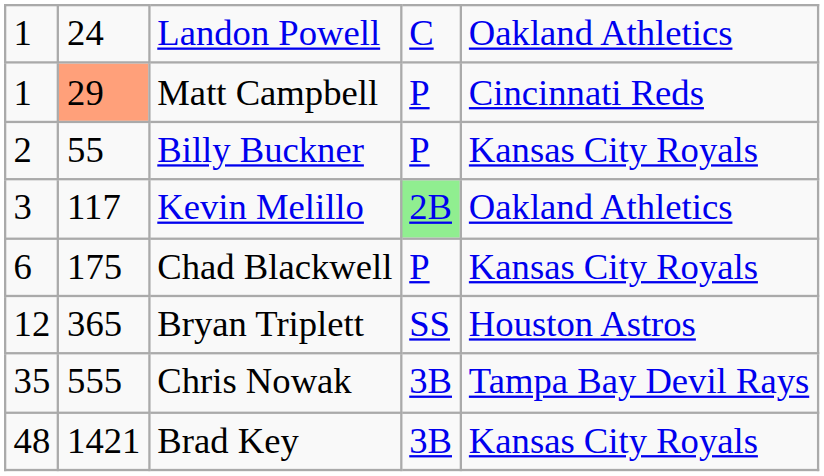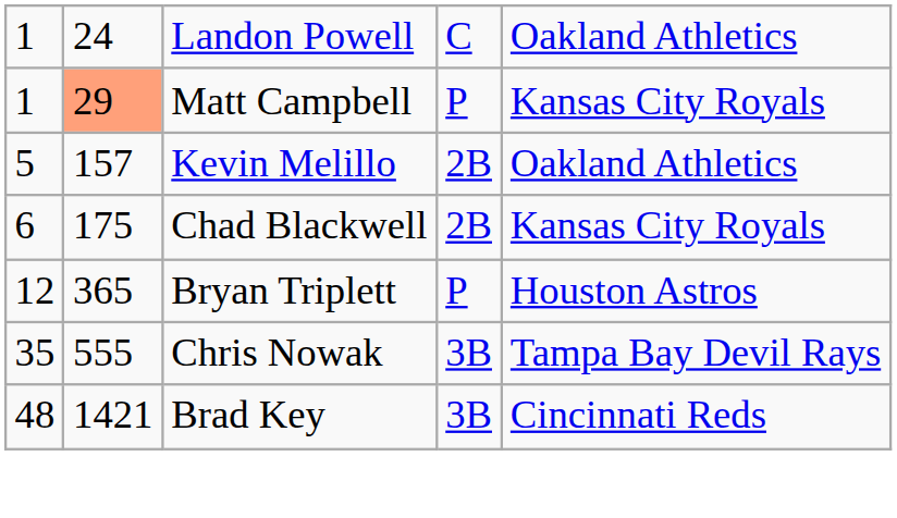Matt Campbell | column 5: Cincinnati Reds -> Kansas City Royals
- row: 2 | 55 | Billy Buckner | P | Kansas City Royals
Kevin Melillo | column 1: 3 -> 5
Kevin Melillo | column 2: 117 -> 157
Kevin Melillo | column 4: lightgreen background -> no background
Chad Blackwell | column 4: P -> 2B
Bryan Triplett | column 4: SS -> P
Brad Key | column 5: Kansas City Royals -> Cincinnati Reds
